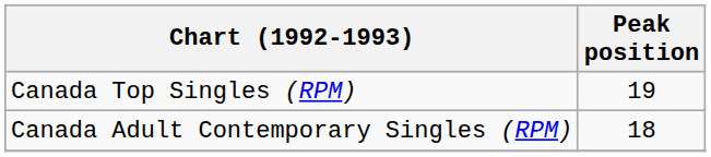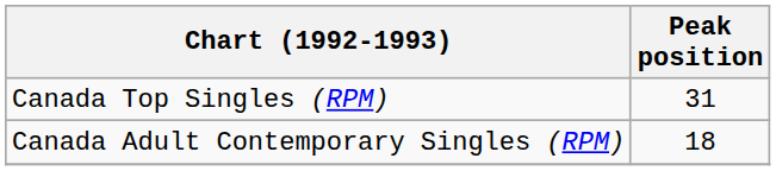Canada Top Singles (RPM) | Peak position: 19 -> 31
